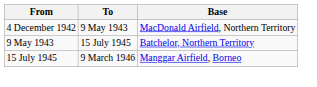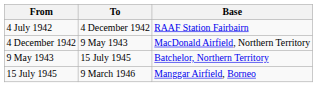+ row: 4 July 1942 | 4 December 1942 | RAAF Station Fairbairn
